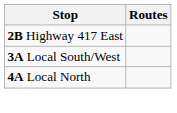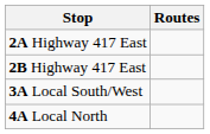+ row: 2A Highway 417 East
